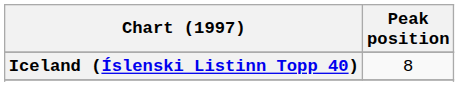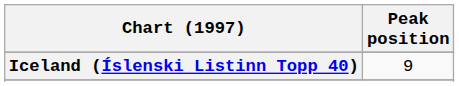Iceland (Íslenski Listinn Topp 40) | Peak position: 8 -> 9
